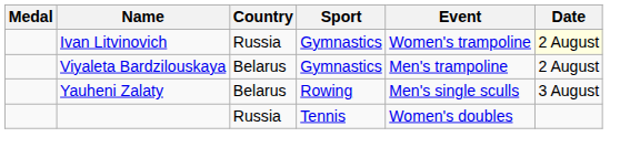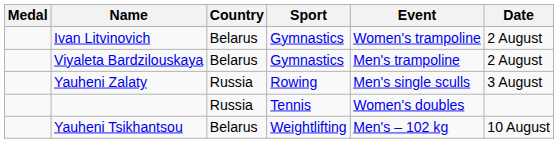Ivan Litvinovich | Country: Russia -> Belarus
Ivan Litvinovich | Date: lightyellow background -> no background
Yauheni Zalaty | Country: Belarus -> Russia
+ row: Yauheni Tsikhantsou | Belarus | Weightlifting | Men's – 102 kg | 10 August
